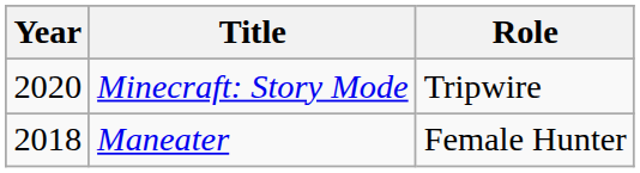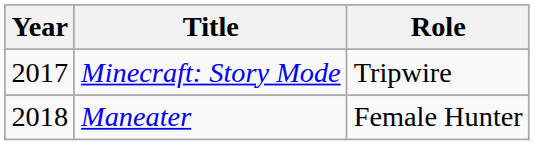Minecraft: Story Mode | Year: 2020 -> 2017
